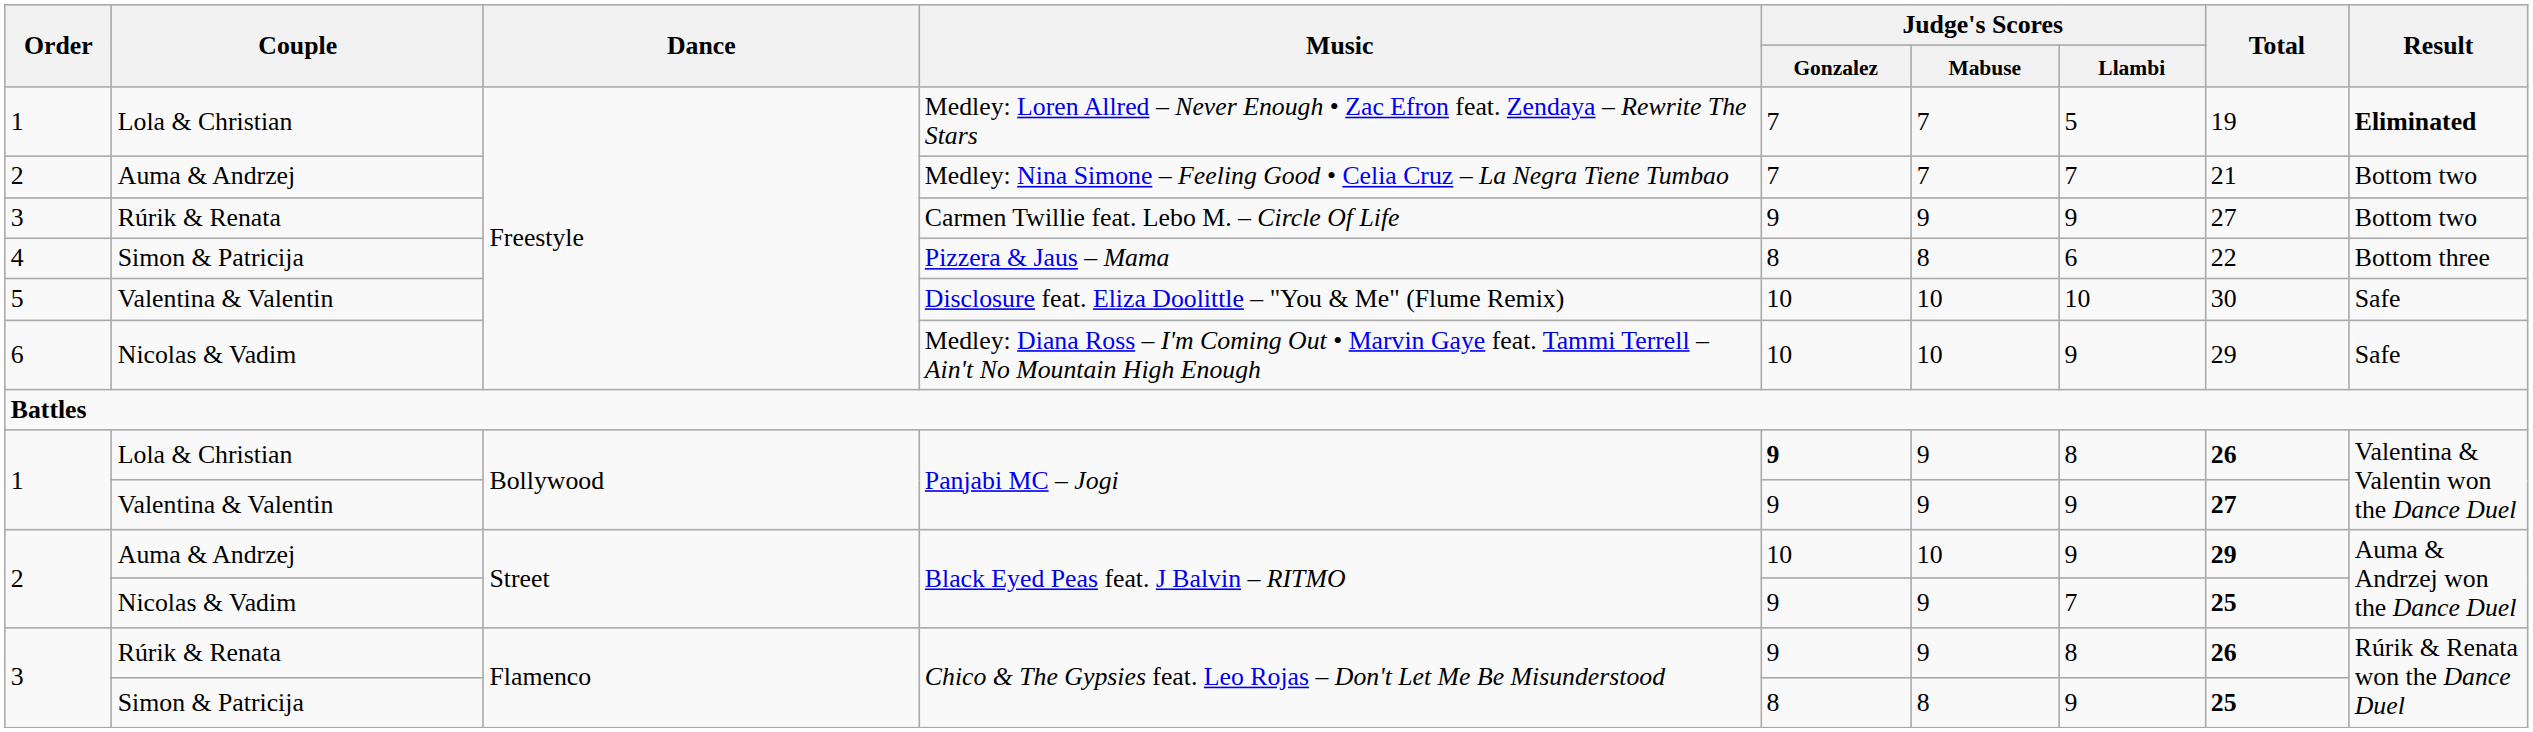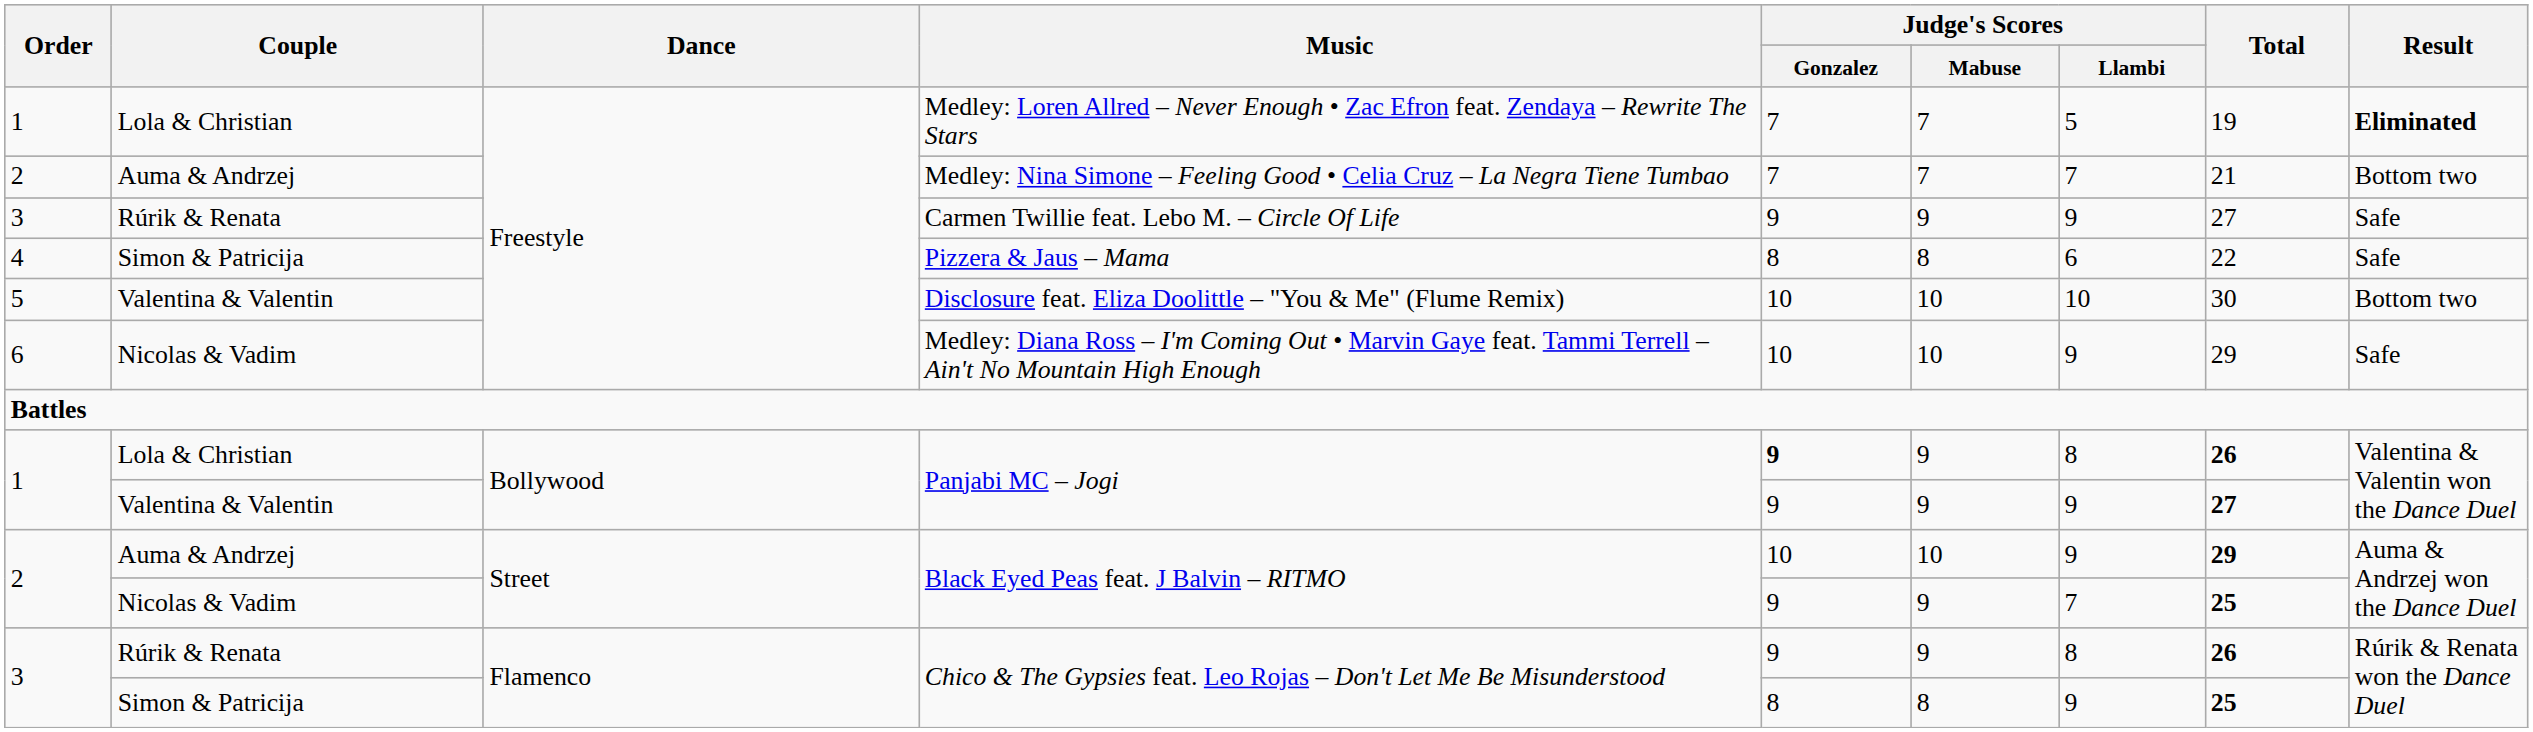Carmen Twillie feat. Lebo M. – Circle Of Life | Result: Bottom two -> Safe
Pizzera & Jaus – Mama | Result: Bottom three -> Safe
Disclosure feat. Eliza Doolittle – "You & Me" (Flume Remix) | Result: Safe -> Bottom two
